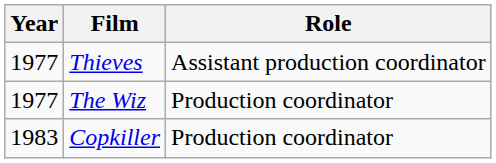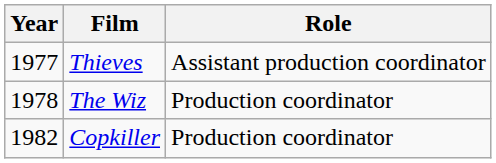The Wiz | Year: 1977 -> 1978
Copkiller | Year: 1983 -> 1982
